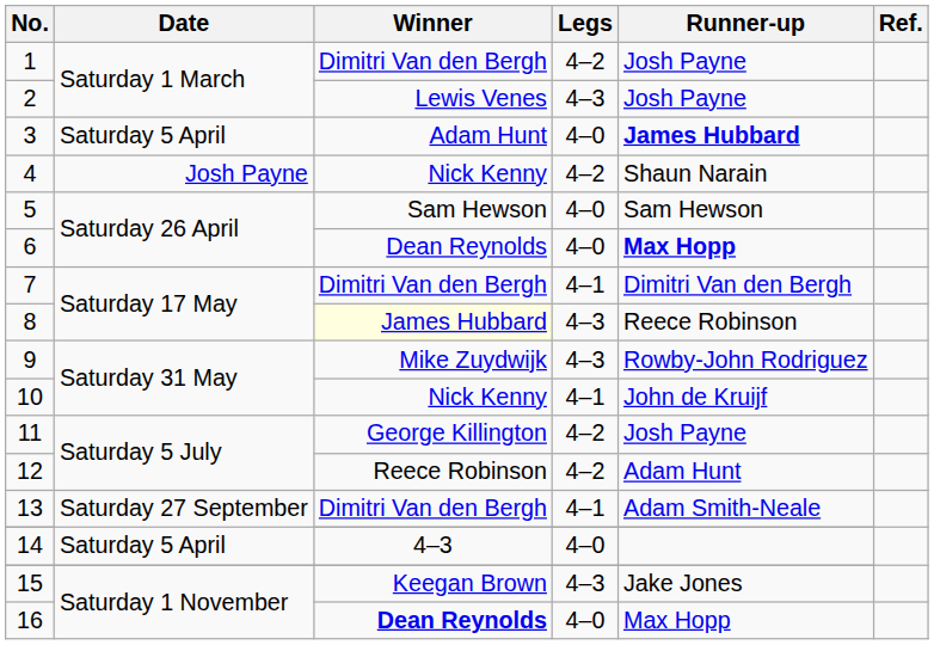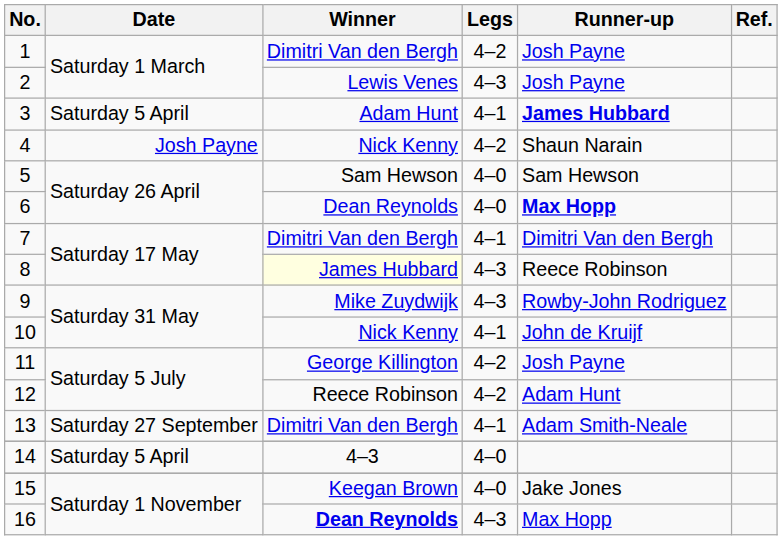3 | Legs: 4–0 -> 4–1
15 | Legs: 4–3 -> 4–0
16 | Legs: 4–0 -> 4–3
